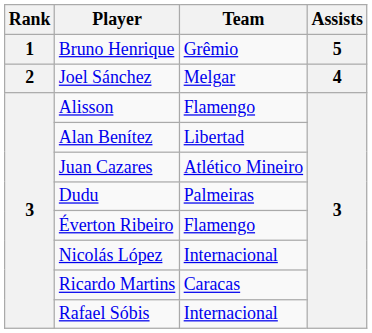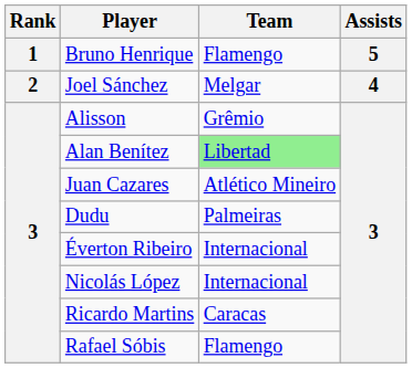Bruno Henrique | Team: Grêmio -> Flamengo
Alisson | Team: Flamengo -> Grêmio
Alan Benítez | Team: no background -> lightgreen background
Éverton Ribeiro | Team: Flamengo -> Internacional
Rafael Sóbis | Team: Internacional -> Flamengo
